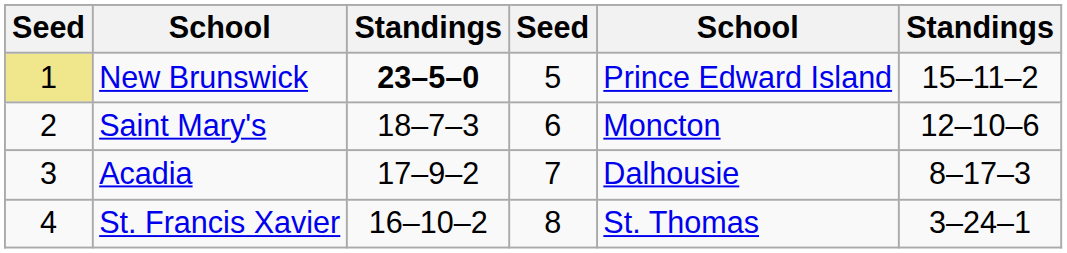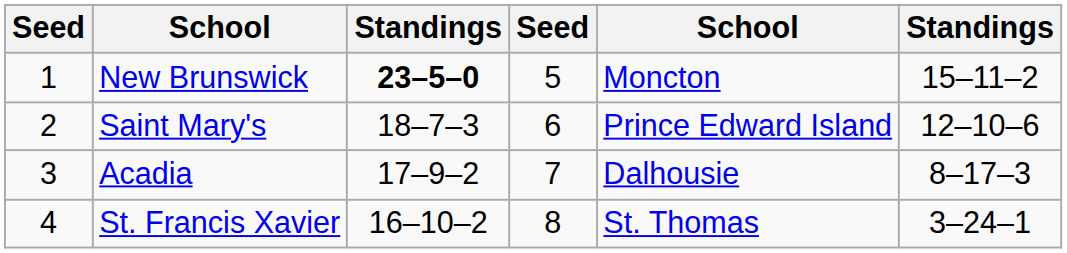New Brunswick | column 1: khaki background -> no background
New Brunswick | column 5: Prince Edward Island -> Moncton
Saint Mary's | column 5: Moncton -> Prince Edward Island
